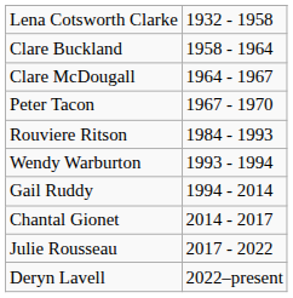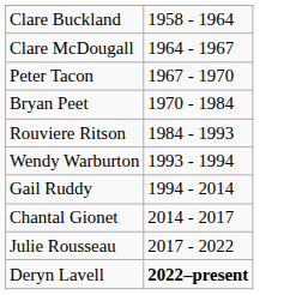- row: Lena Cotsworth Clarke | 1932 - 1958
+ row: Bryan Peet | 1970 - 1984
Deryn Lavell | column 2: normal -> bold
